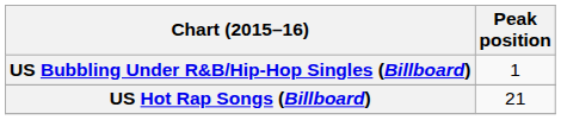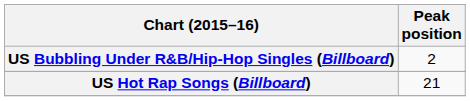US Bubbling Under R&B/Hip-Hop Singles (Billboard) | Peak position: 1 -> 2
